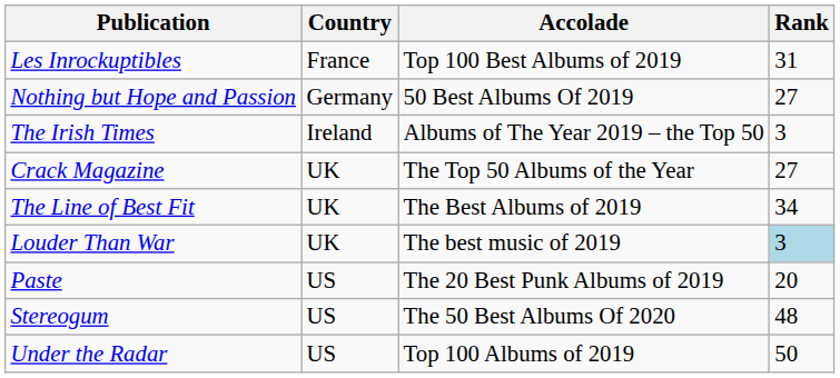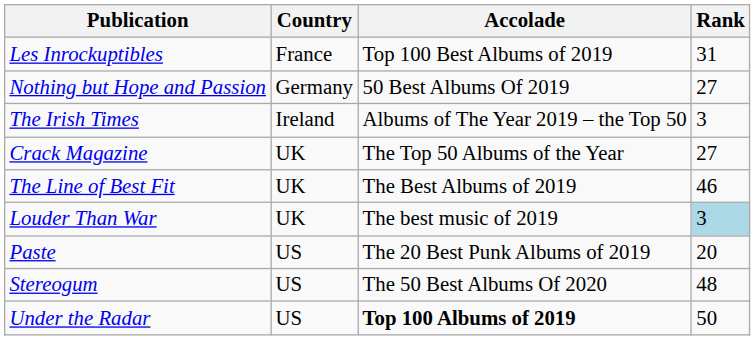The Line of Best Fit | Rank: 34 -> 46
Under the Radar | Accolade: normal -> bold
